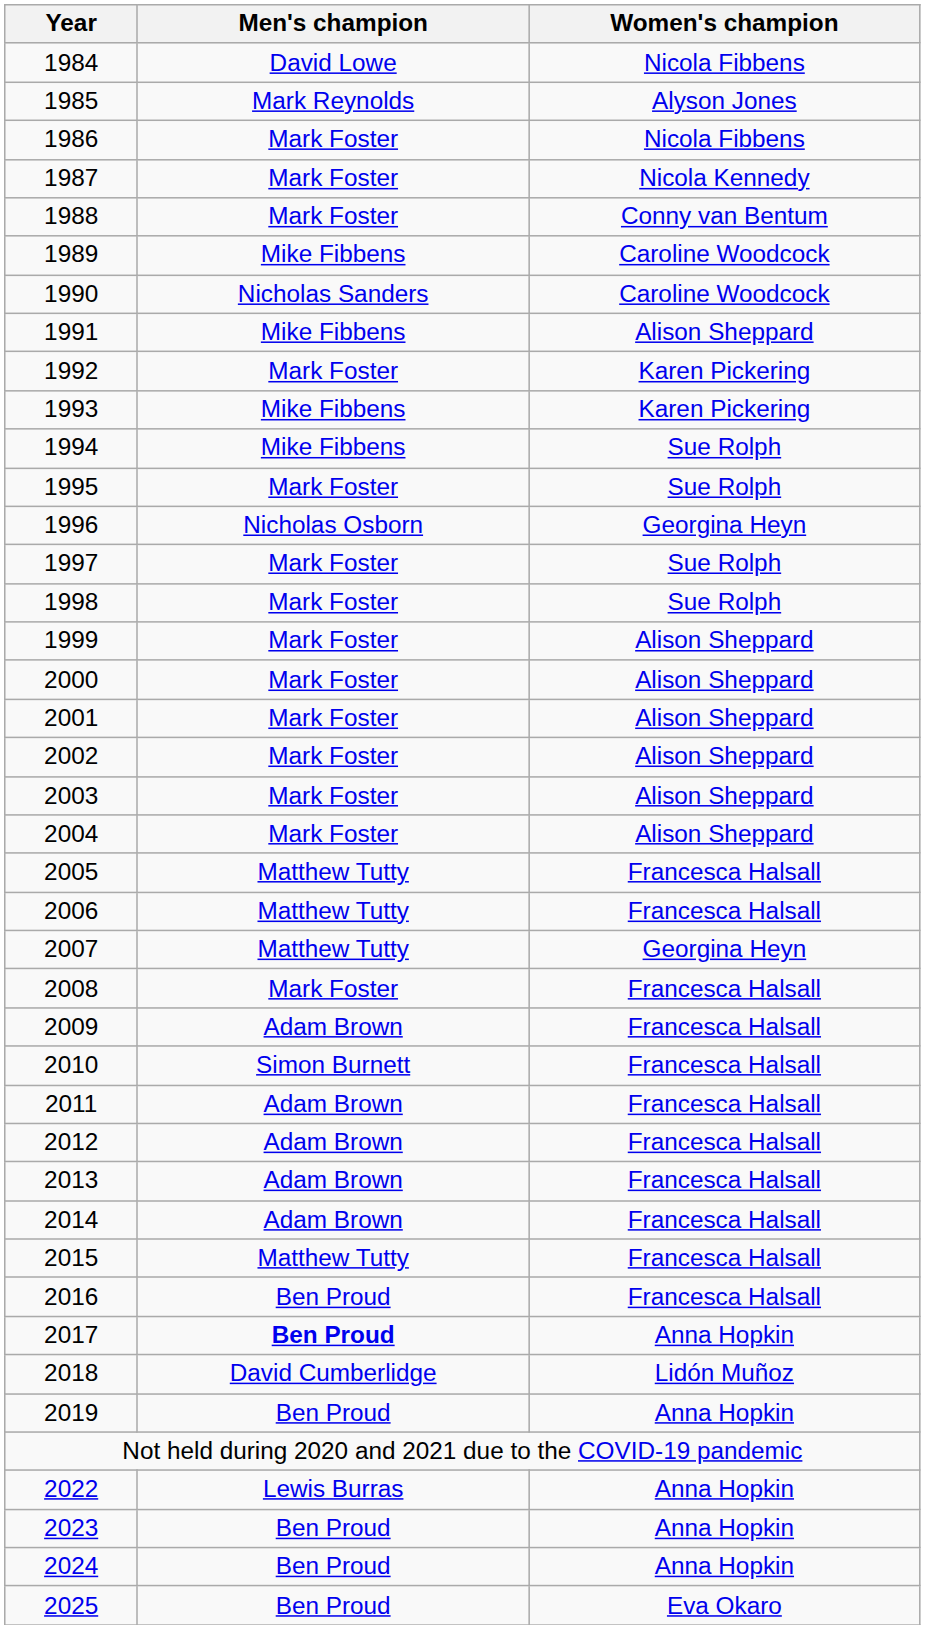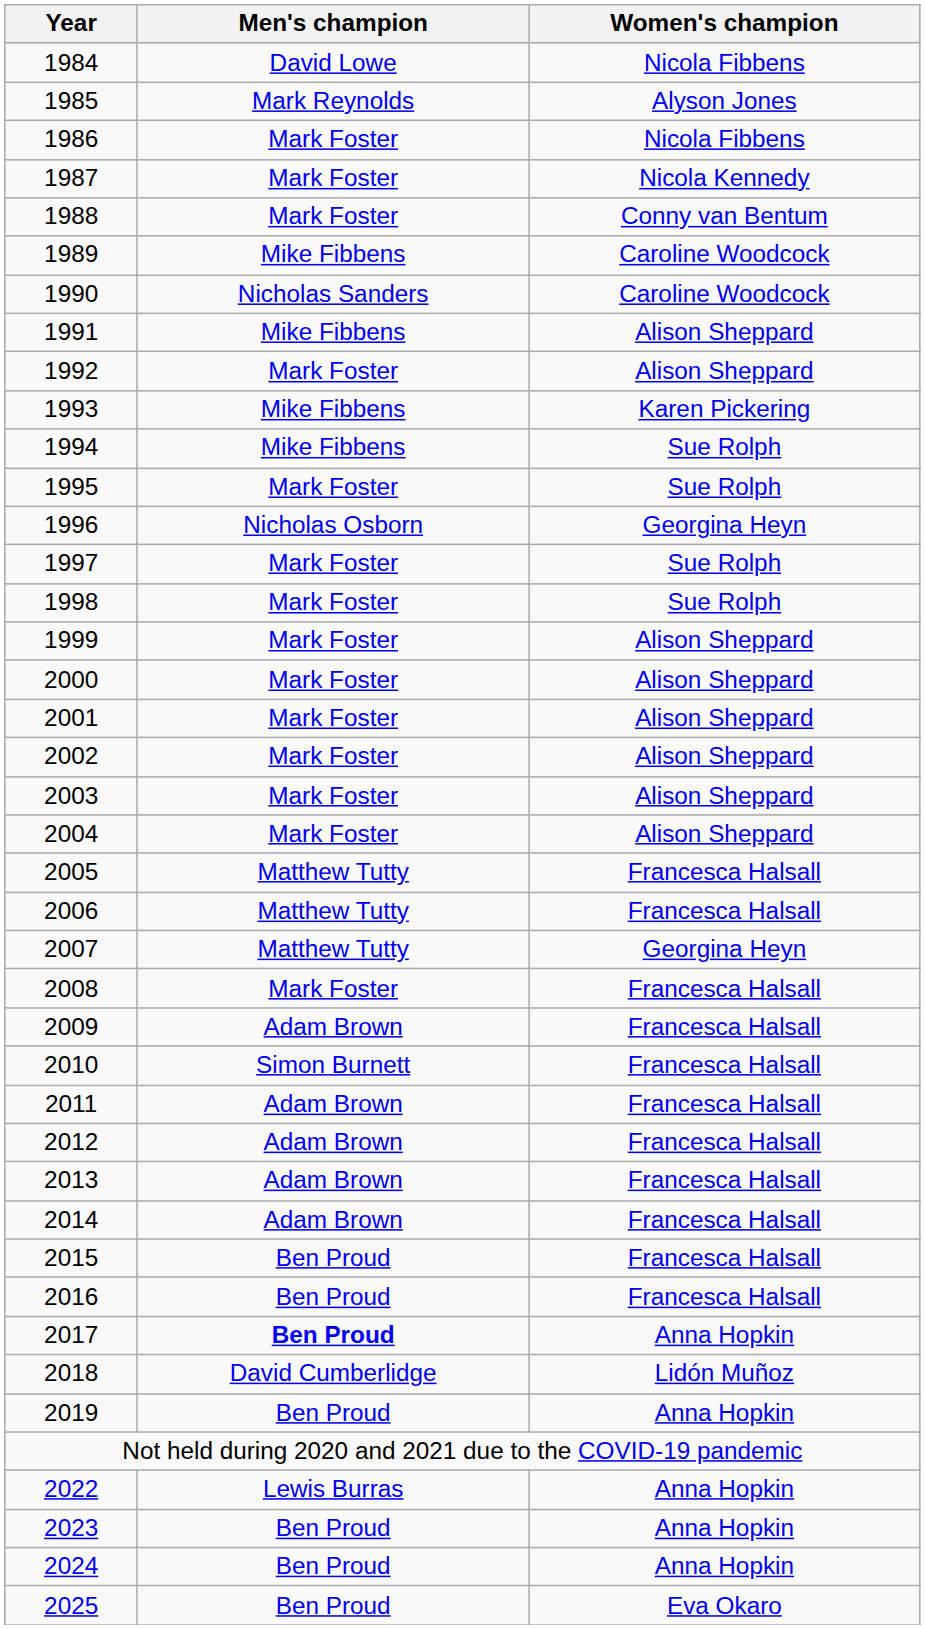1992 | Women's champion: Karen Pickering -> Alison Sheppard
2015 | Men's champion: Matthew Tutty -> Ben Proud
